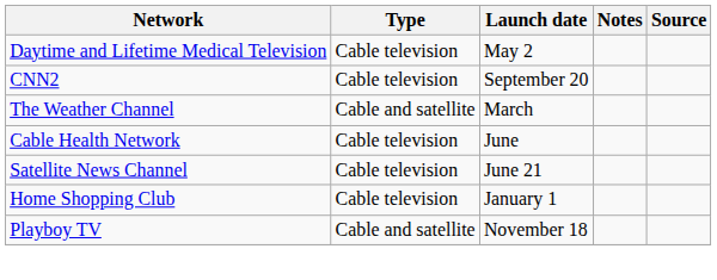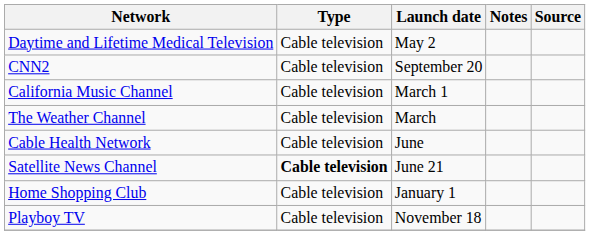+ row: California Music Channel | Cable television | March 1
The Weather Channel | Type: Cable and satellite -> Cable television
Satellite News Channel | Type: normal -> bold
Playboy TV | Type: Cable and satellite -> Cable television
